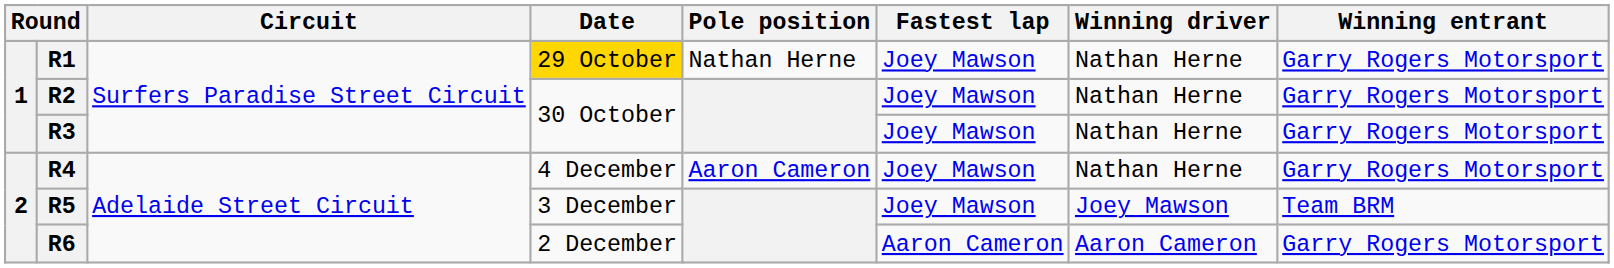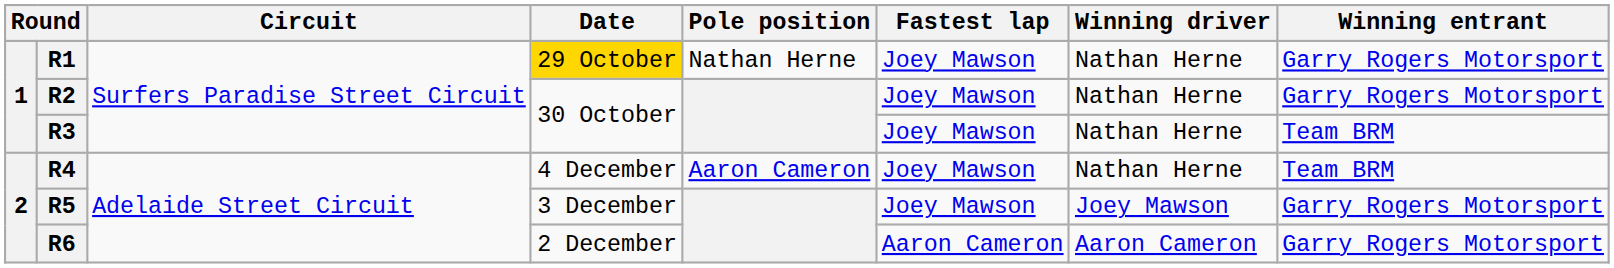R3 | Winning entrant: Garry Rogers Motorsport -> Team BRM
R4 | Winning entrant: Garry Rogers Motorsport -> Team BRM
R5 | Winning entrant: Team BRM -> Garry Rogers Motorsport
